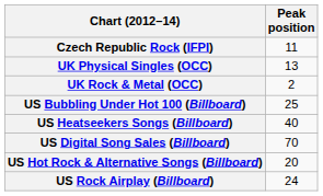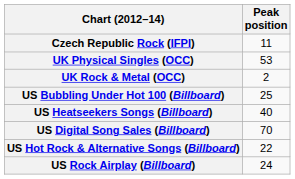UK Physical Singles (OCC) | Peak position: 13 -> 53
US Hot Rock & Alternative Songs (Billboard) | Peak position: 20 -> 22
